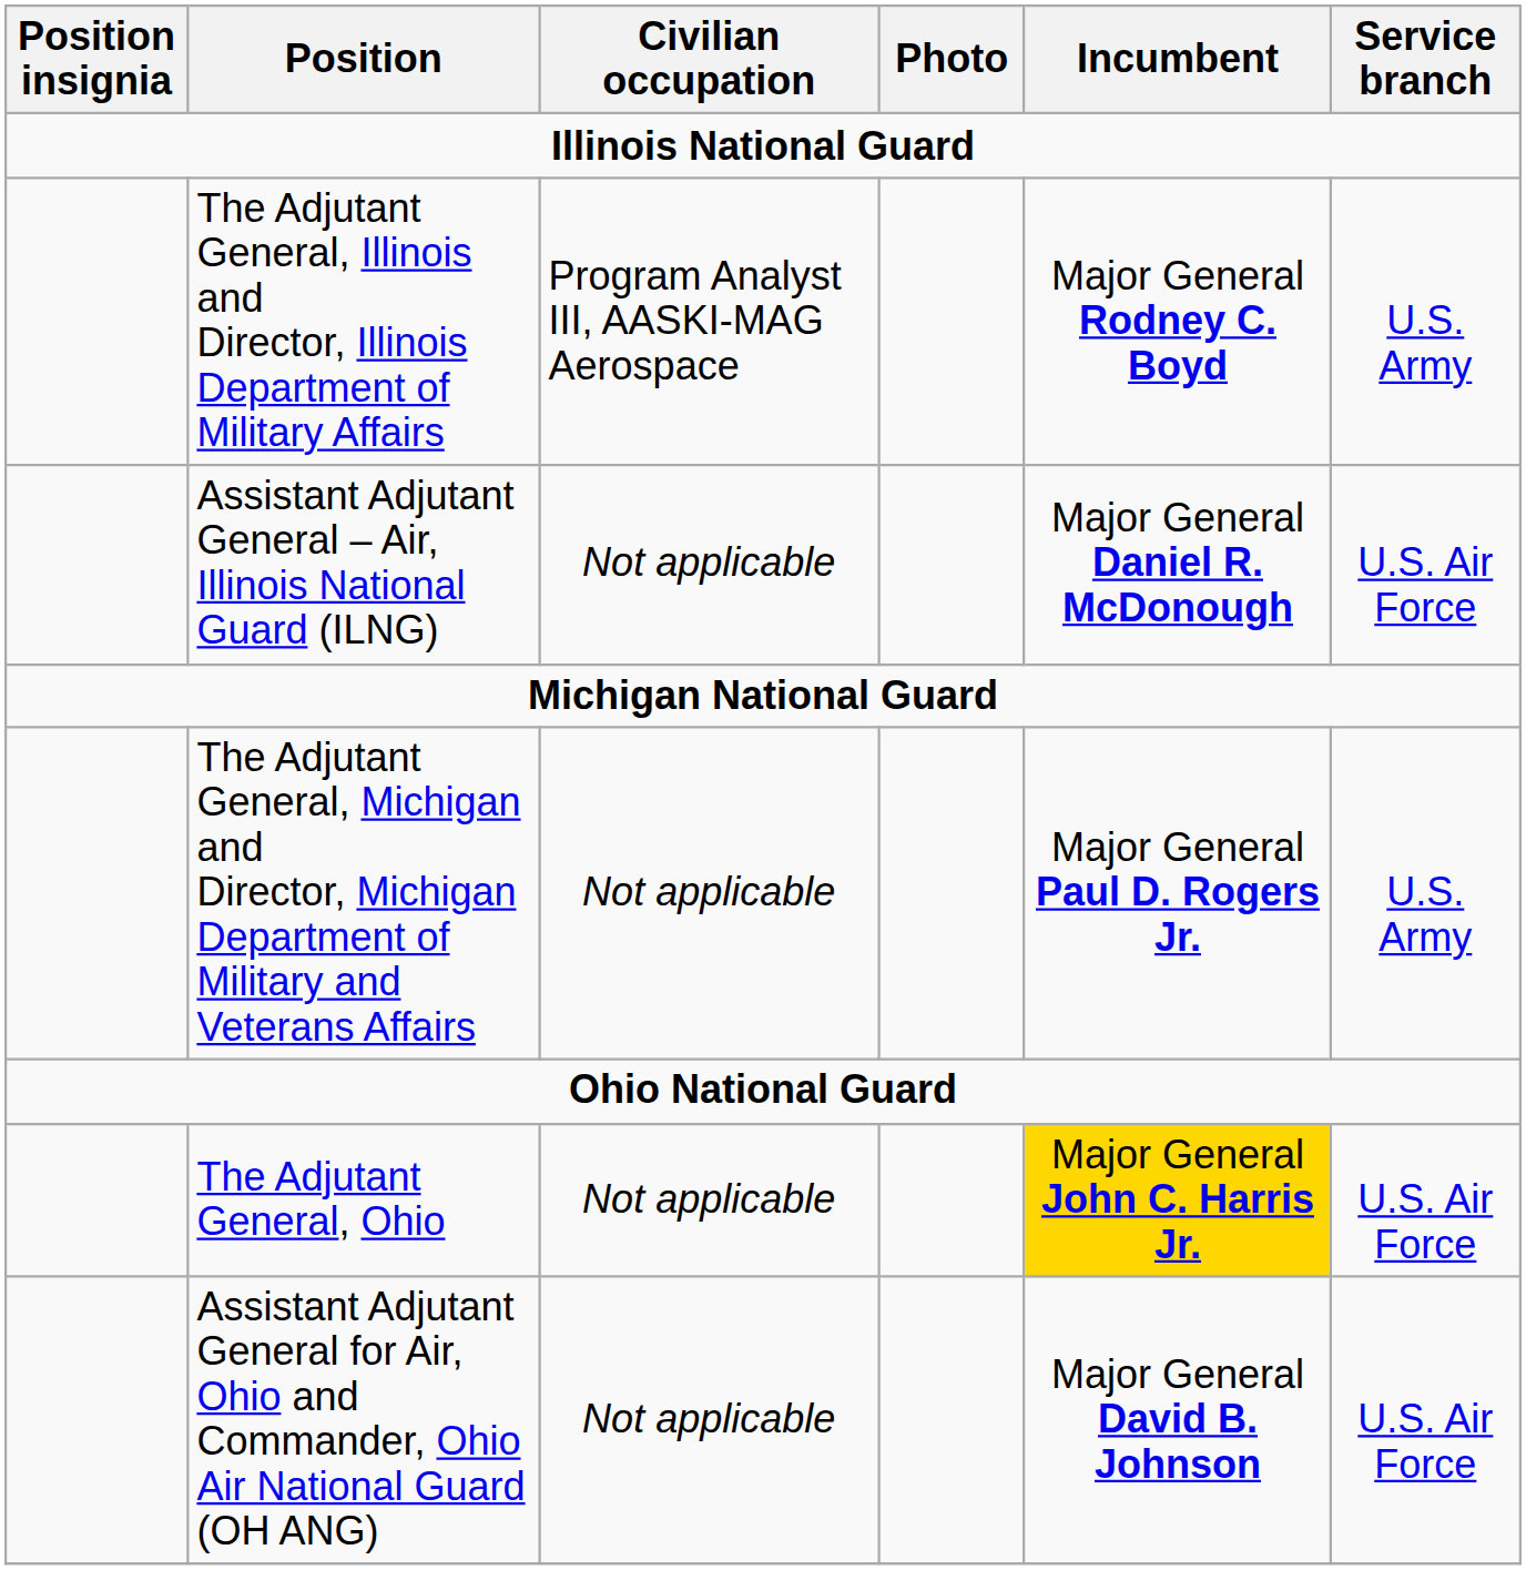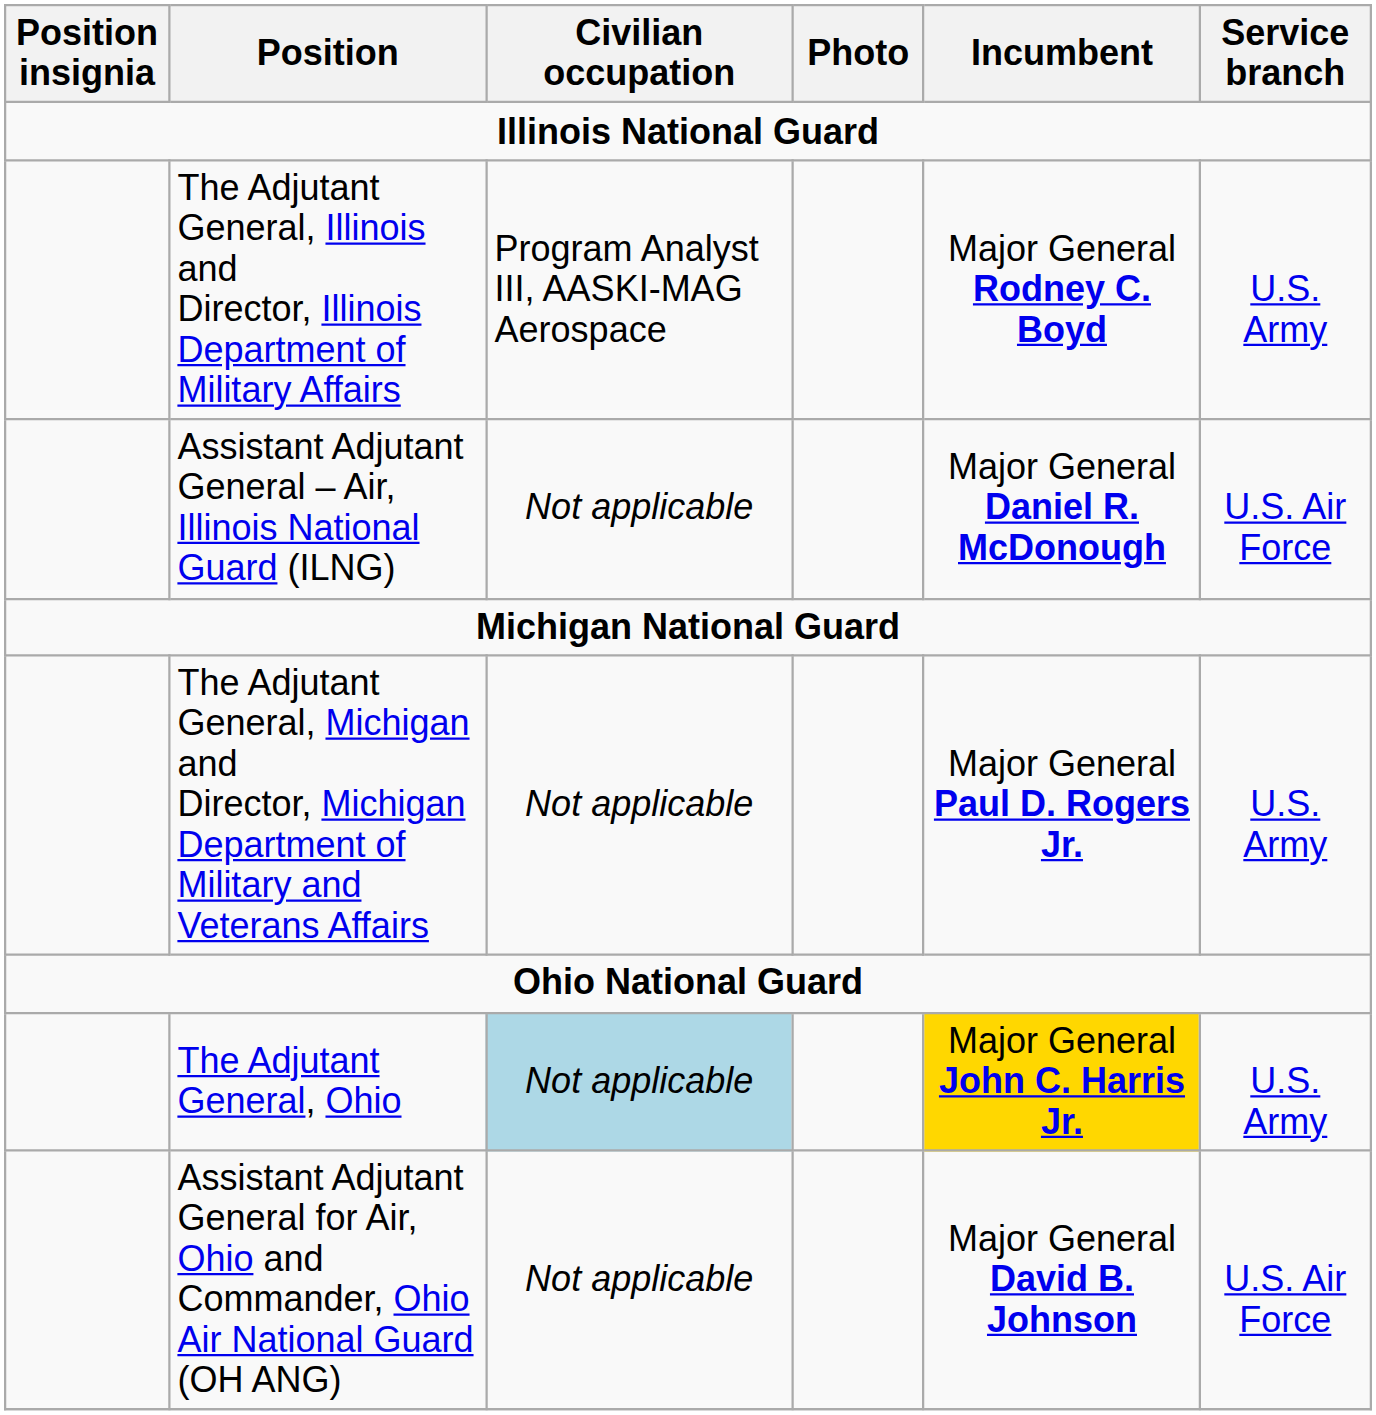The Adjutant General, Ohio | Civilian occupation: no background -> lightblue background
The Adjutant General, Ohio | Service branch: U.S. Air Force -> U.S. Army
